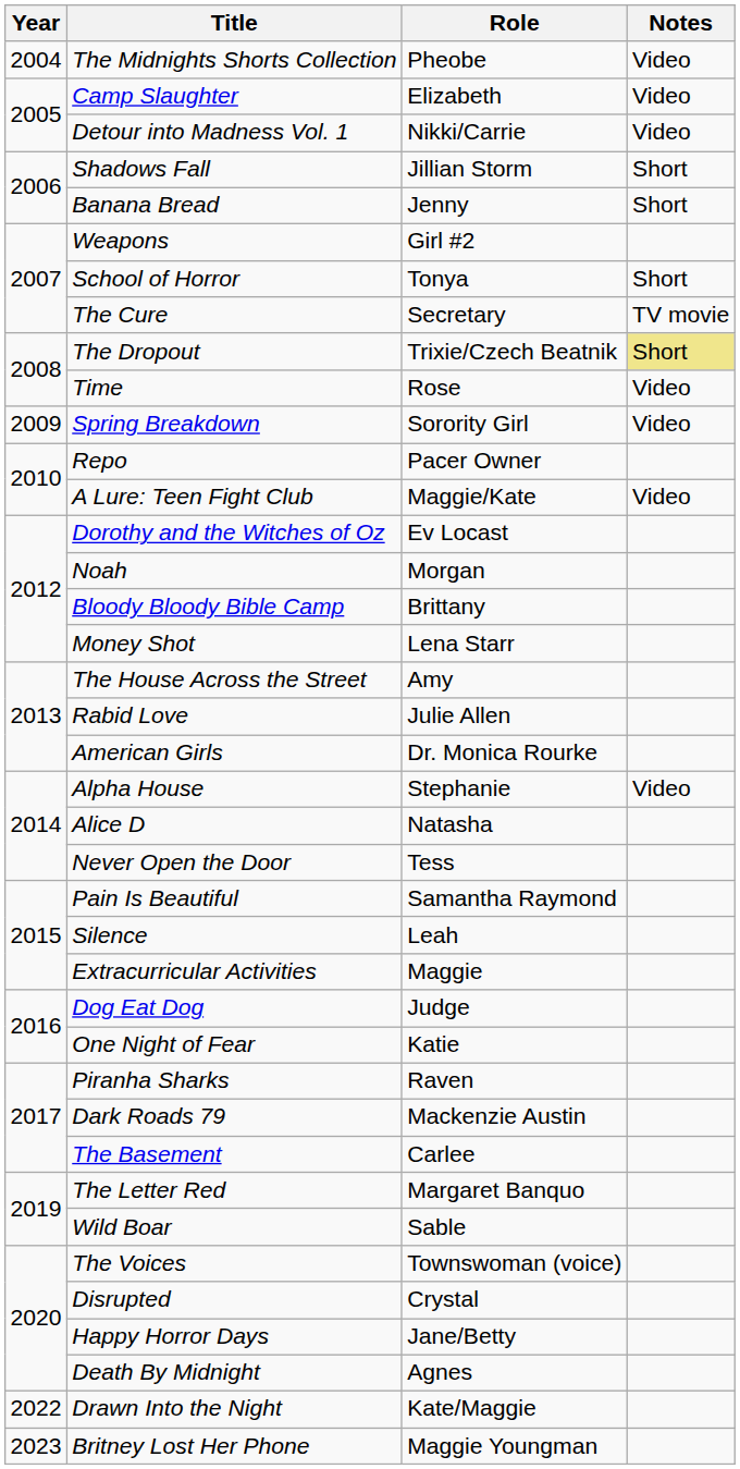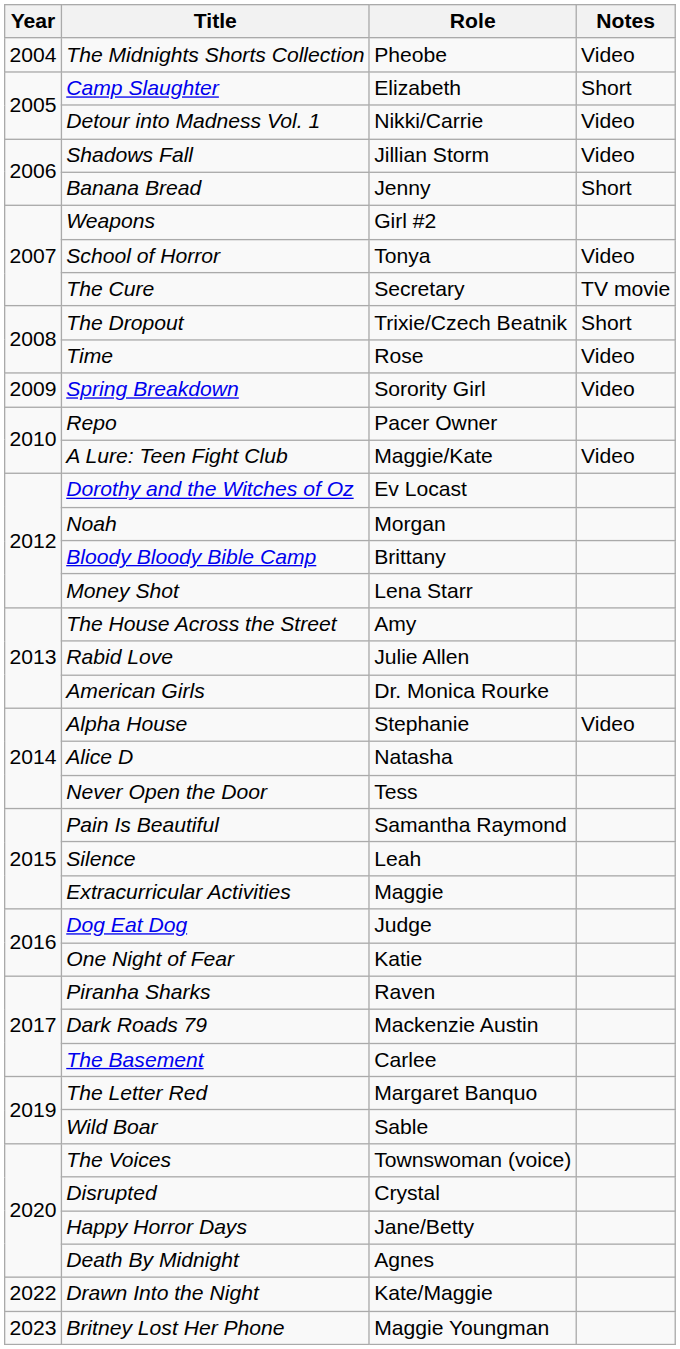Camp Slaughter | Notes: Video -> Short
Shadows Fall | Notes: Short -> Video
School of Horror | Notes: Short -> Video
The Dropout | Notes: khaki background -> no background
